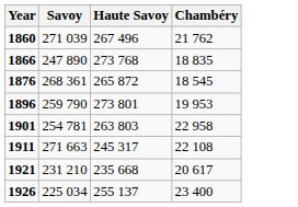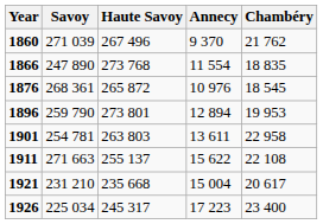+ column: Annecy | 9 370 | 11 554 | 10 976 | 12 894 | 13 611 | 15 622 | 15 004 | 17 223
1911 | Haute Savoy: 245 317 -> 255 137
1926 | Haute Savoy: 255 137 -> 245 317
